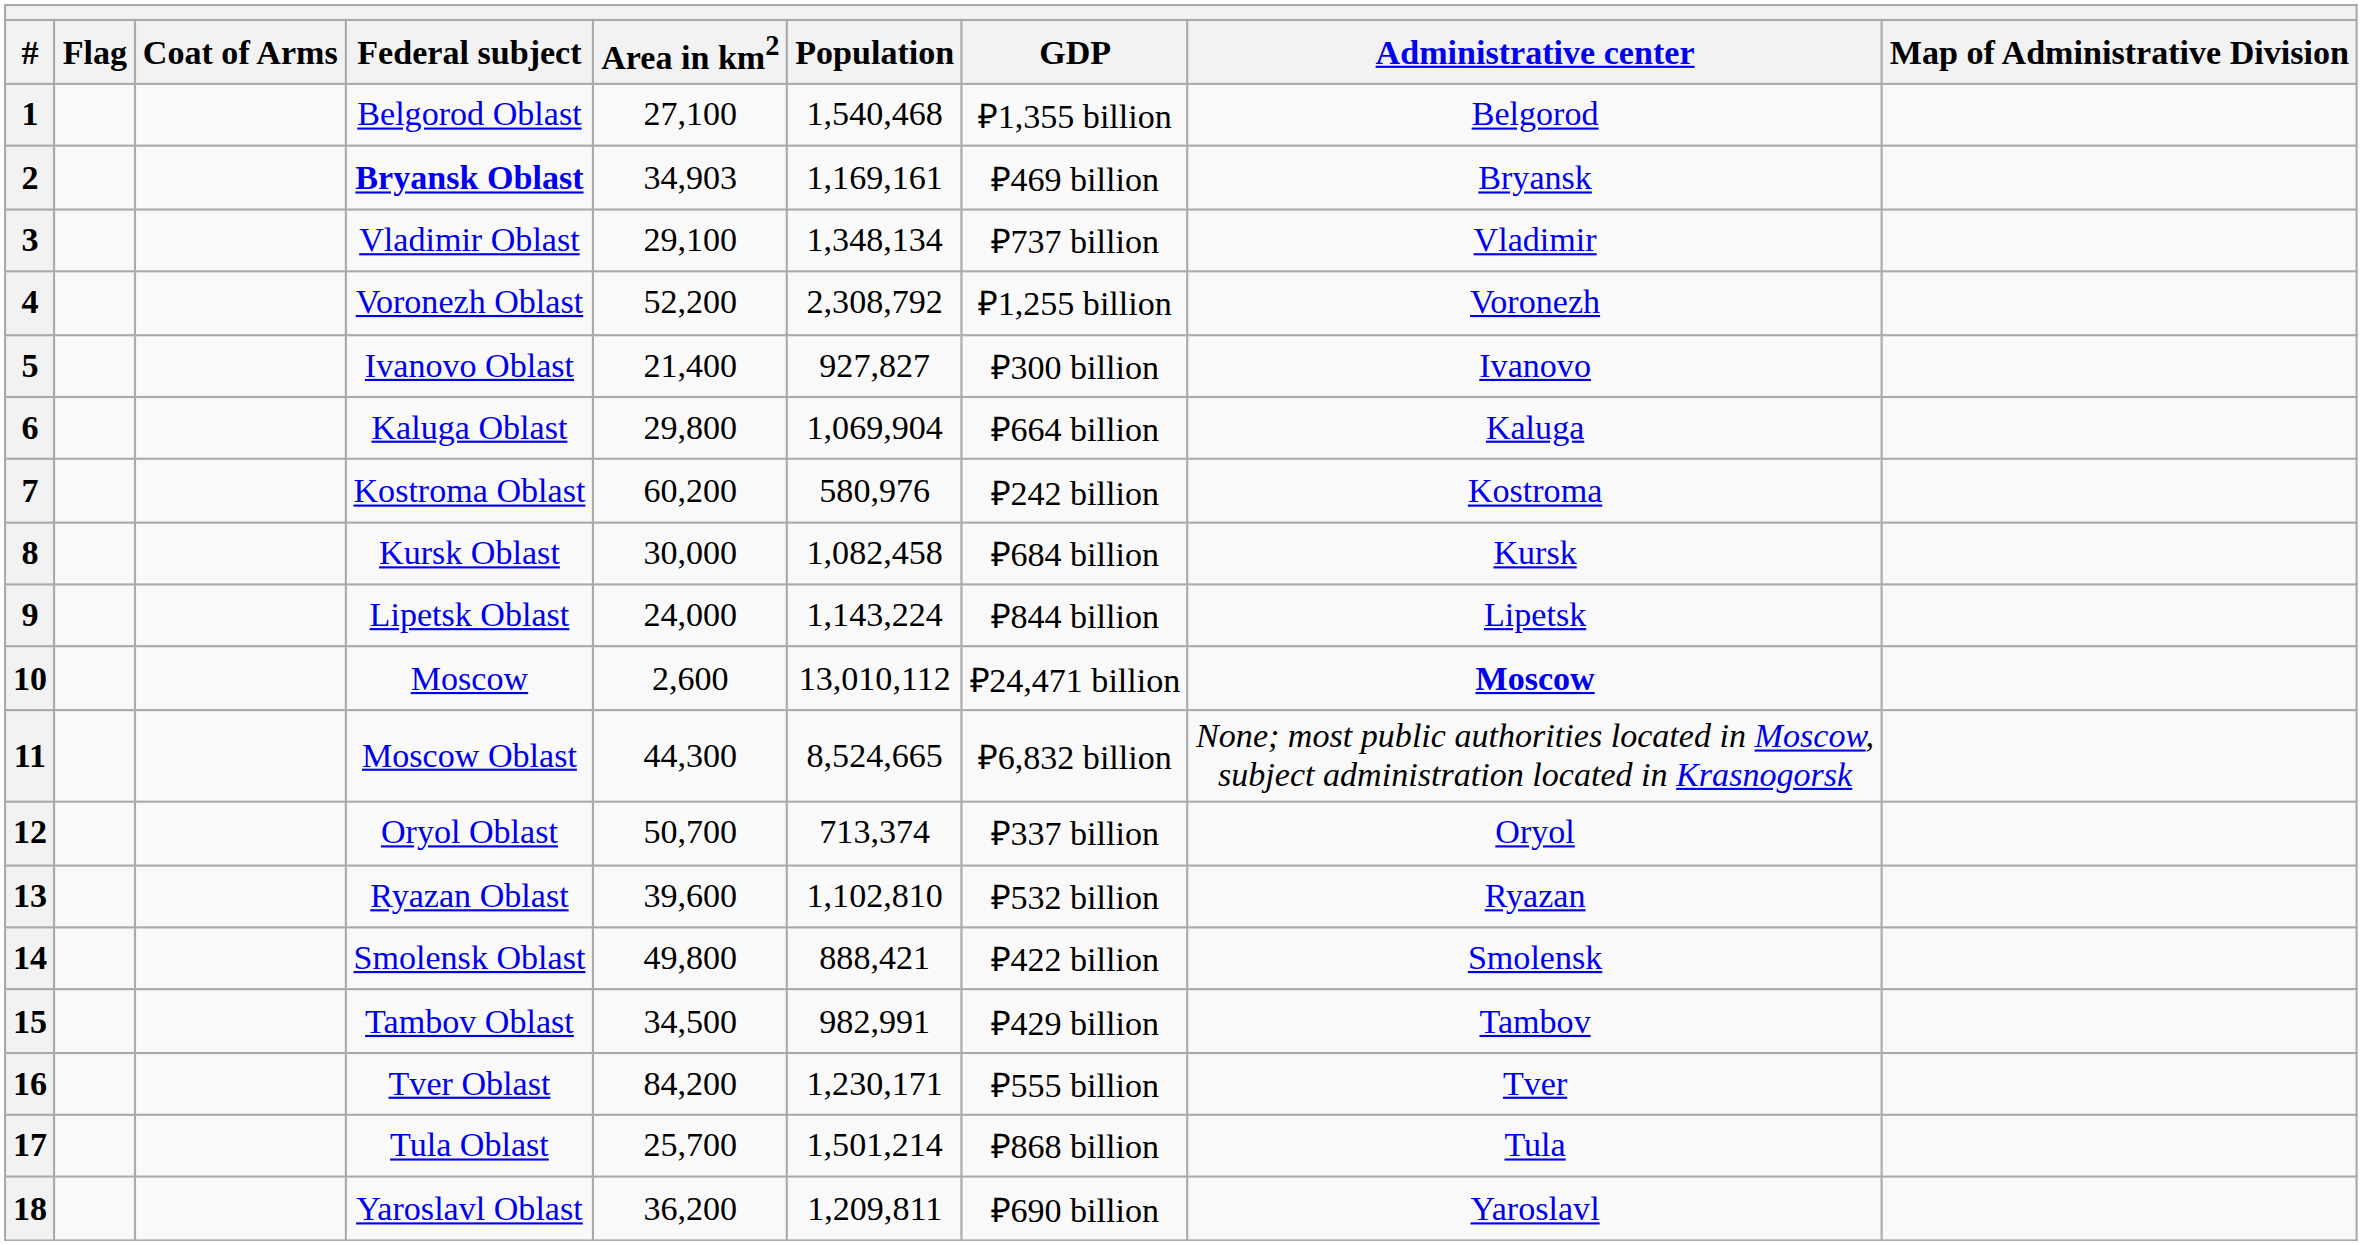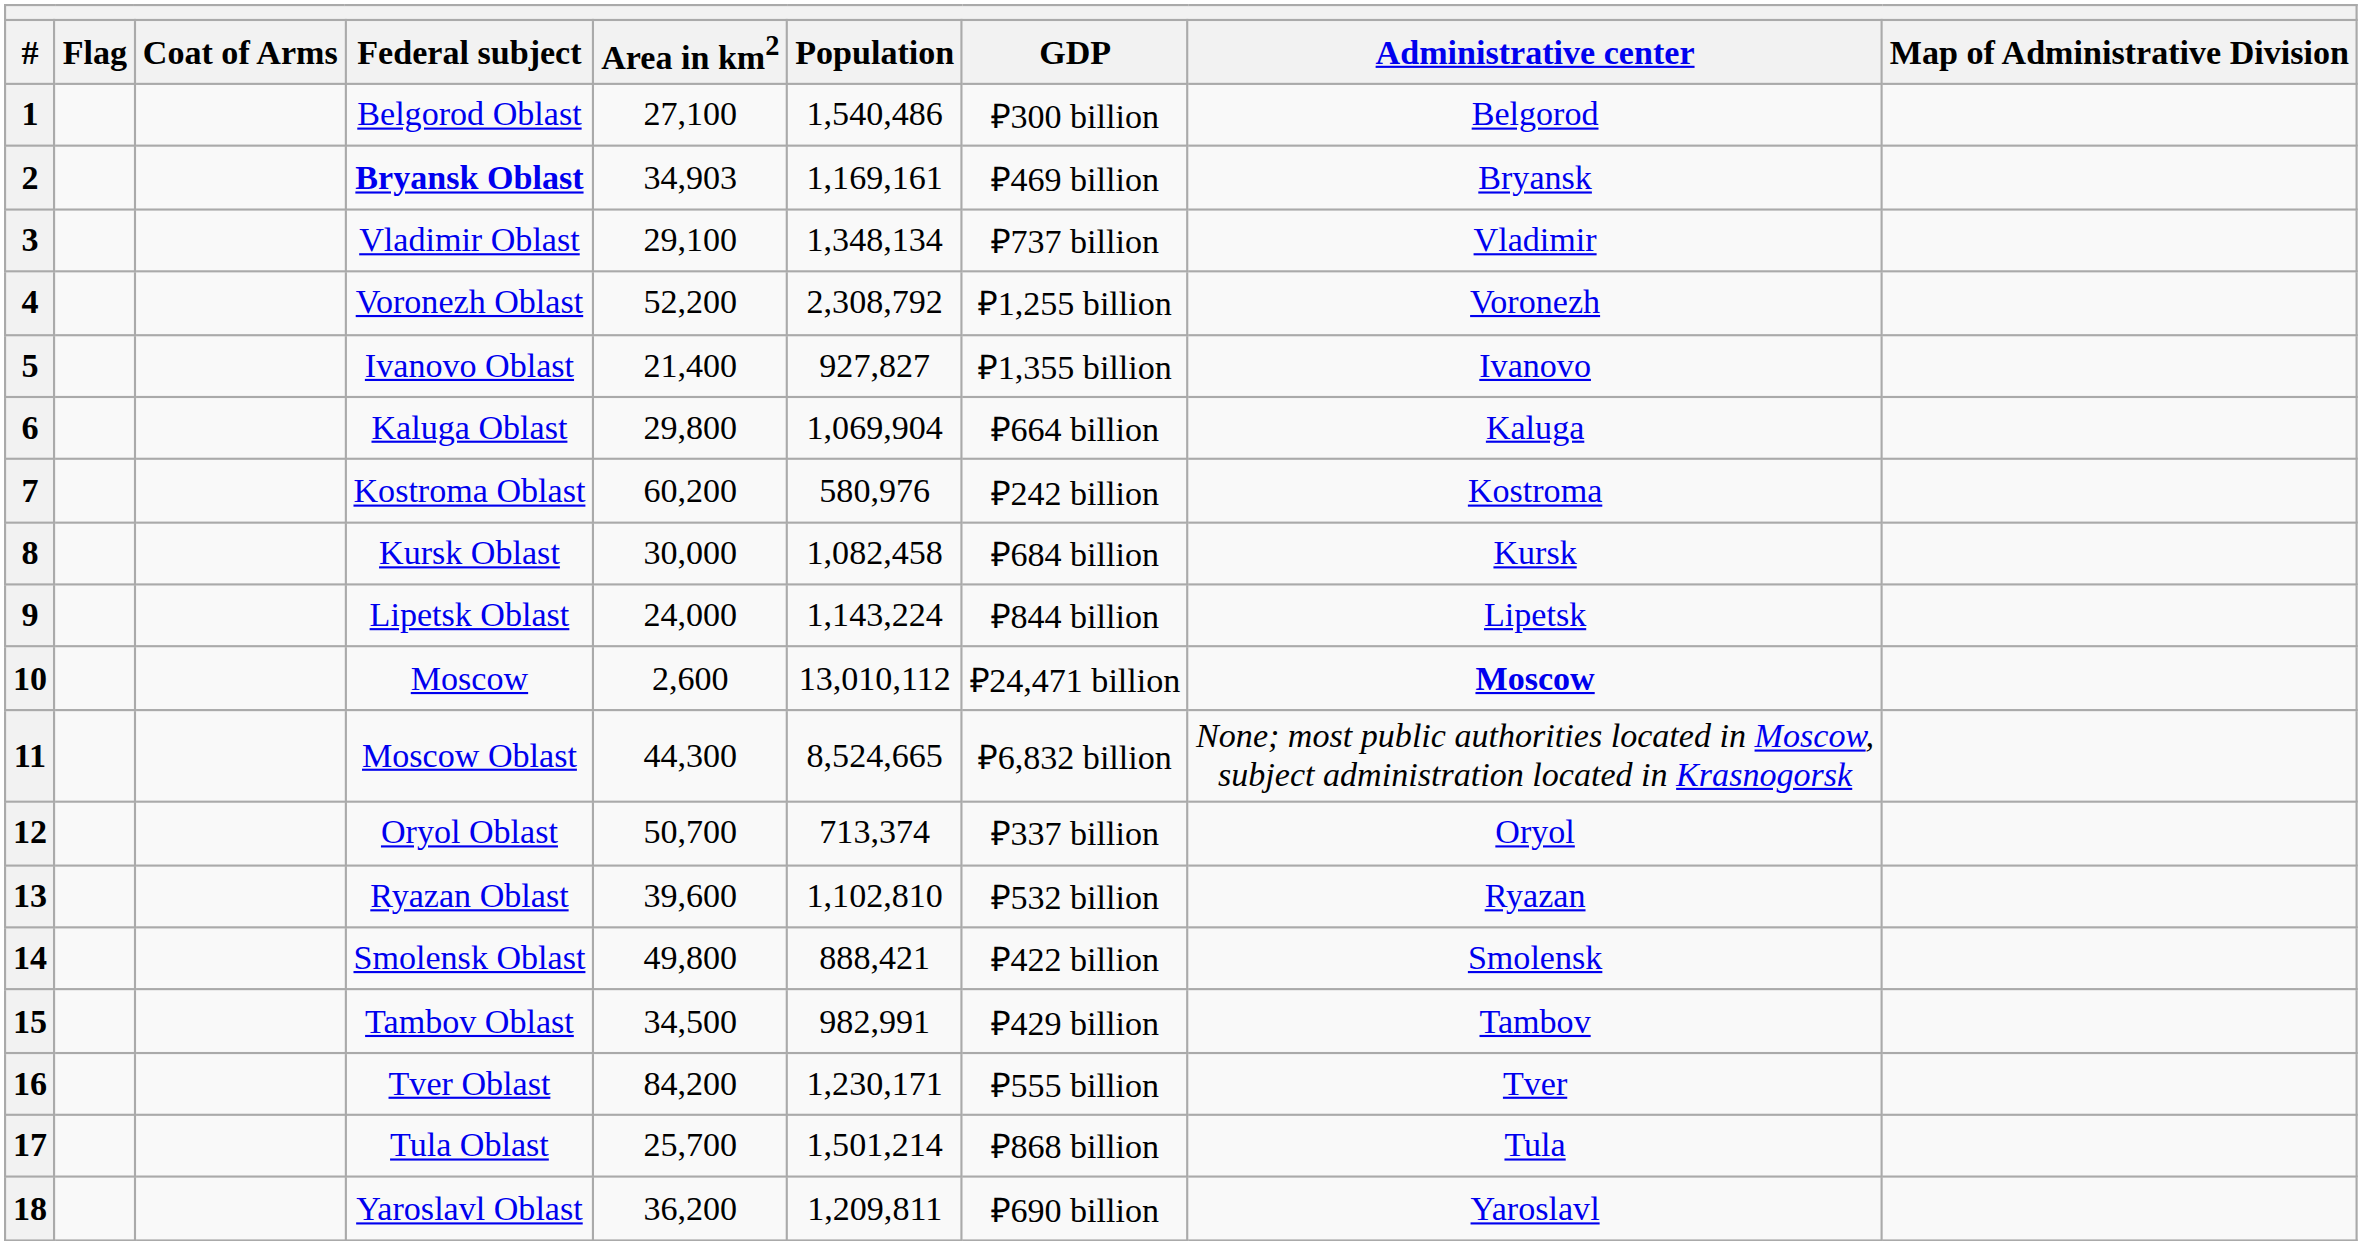1 | Population: 1,540,468 -> 1,540,486
1 | GDP: ₽1,355 billion -> ₽300 billion
5 | GDP: ₽300 billion -> ₽1,355 billion
